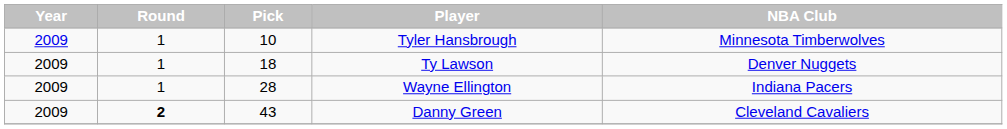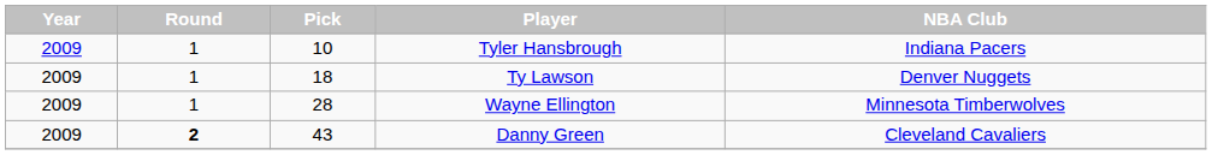Tyler Hansbrough | NBA Club: Minnesota Timberwolves -> Indiana Pacers
Wayne Ellington | NBA Club: Indiana Pacers -> Minnesota Timberwolves
